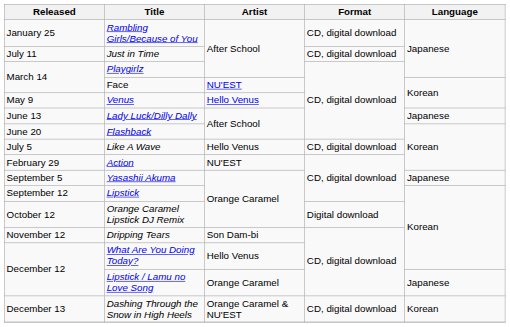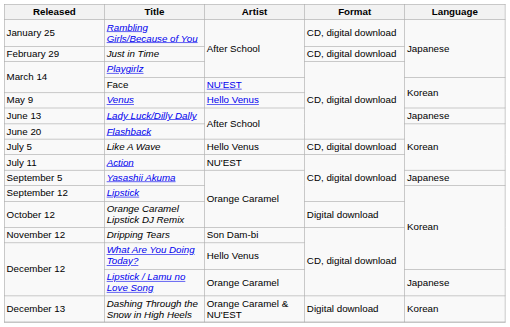Just in Time | Released: July 11 -> February 29
Action | Released: February 29 -> July 11
Dashing Through the Snow in High Heels | Format: CD, digital download -> Digital download
